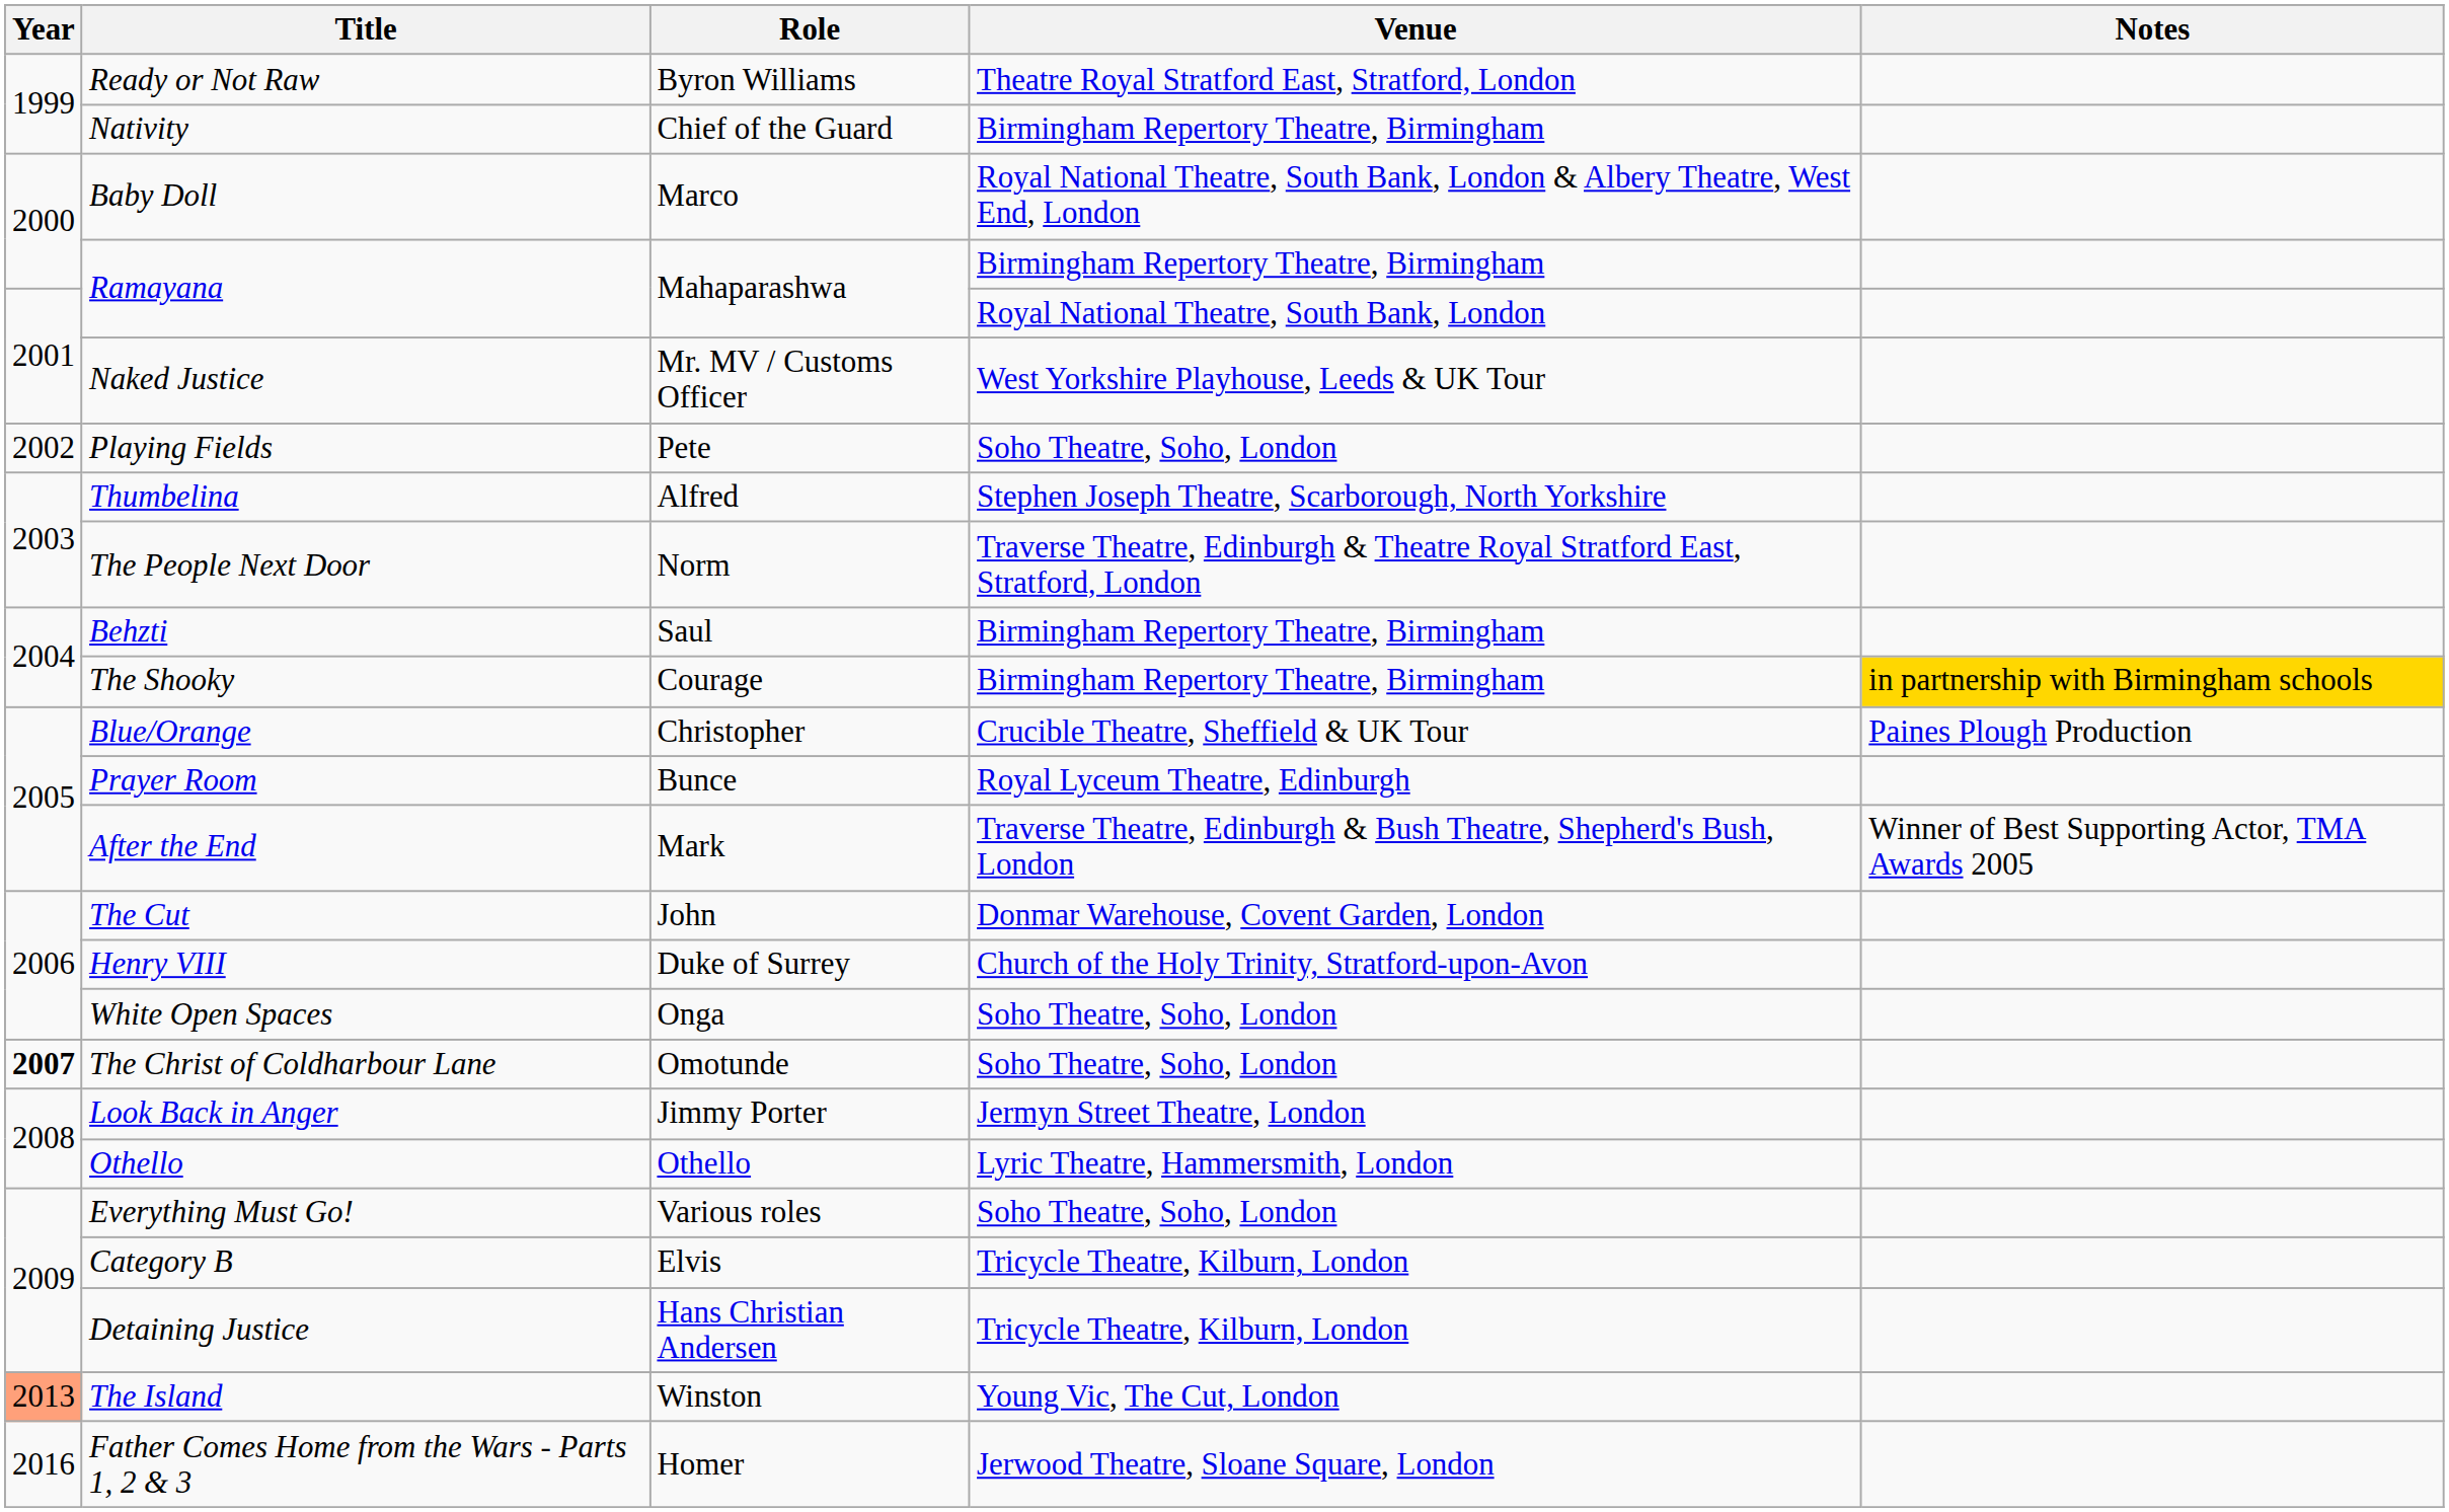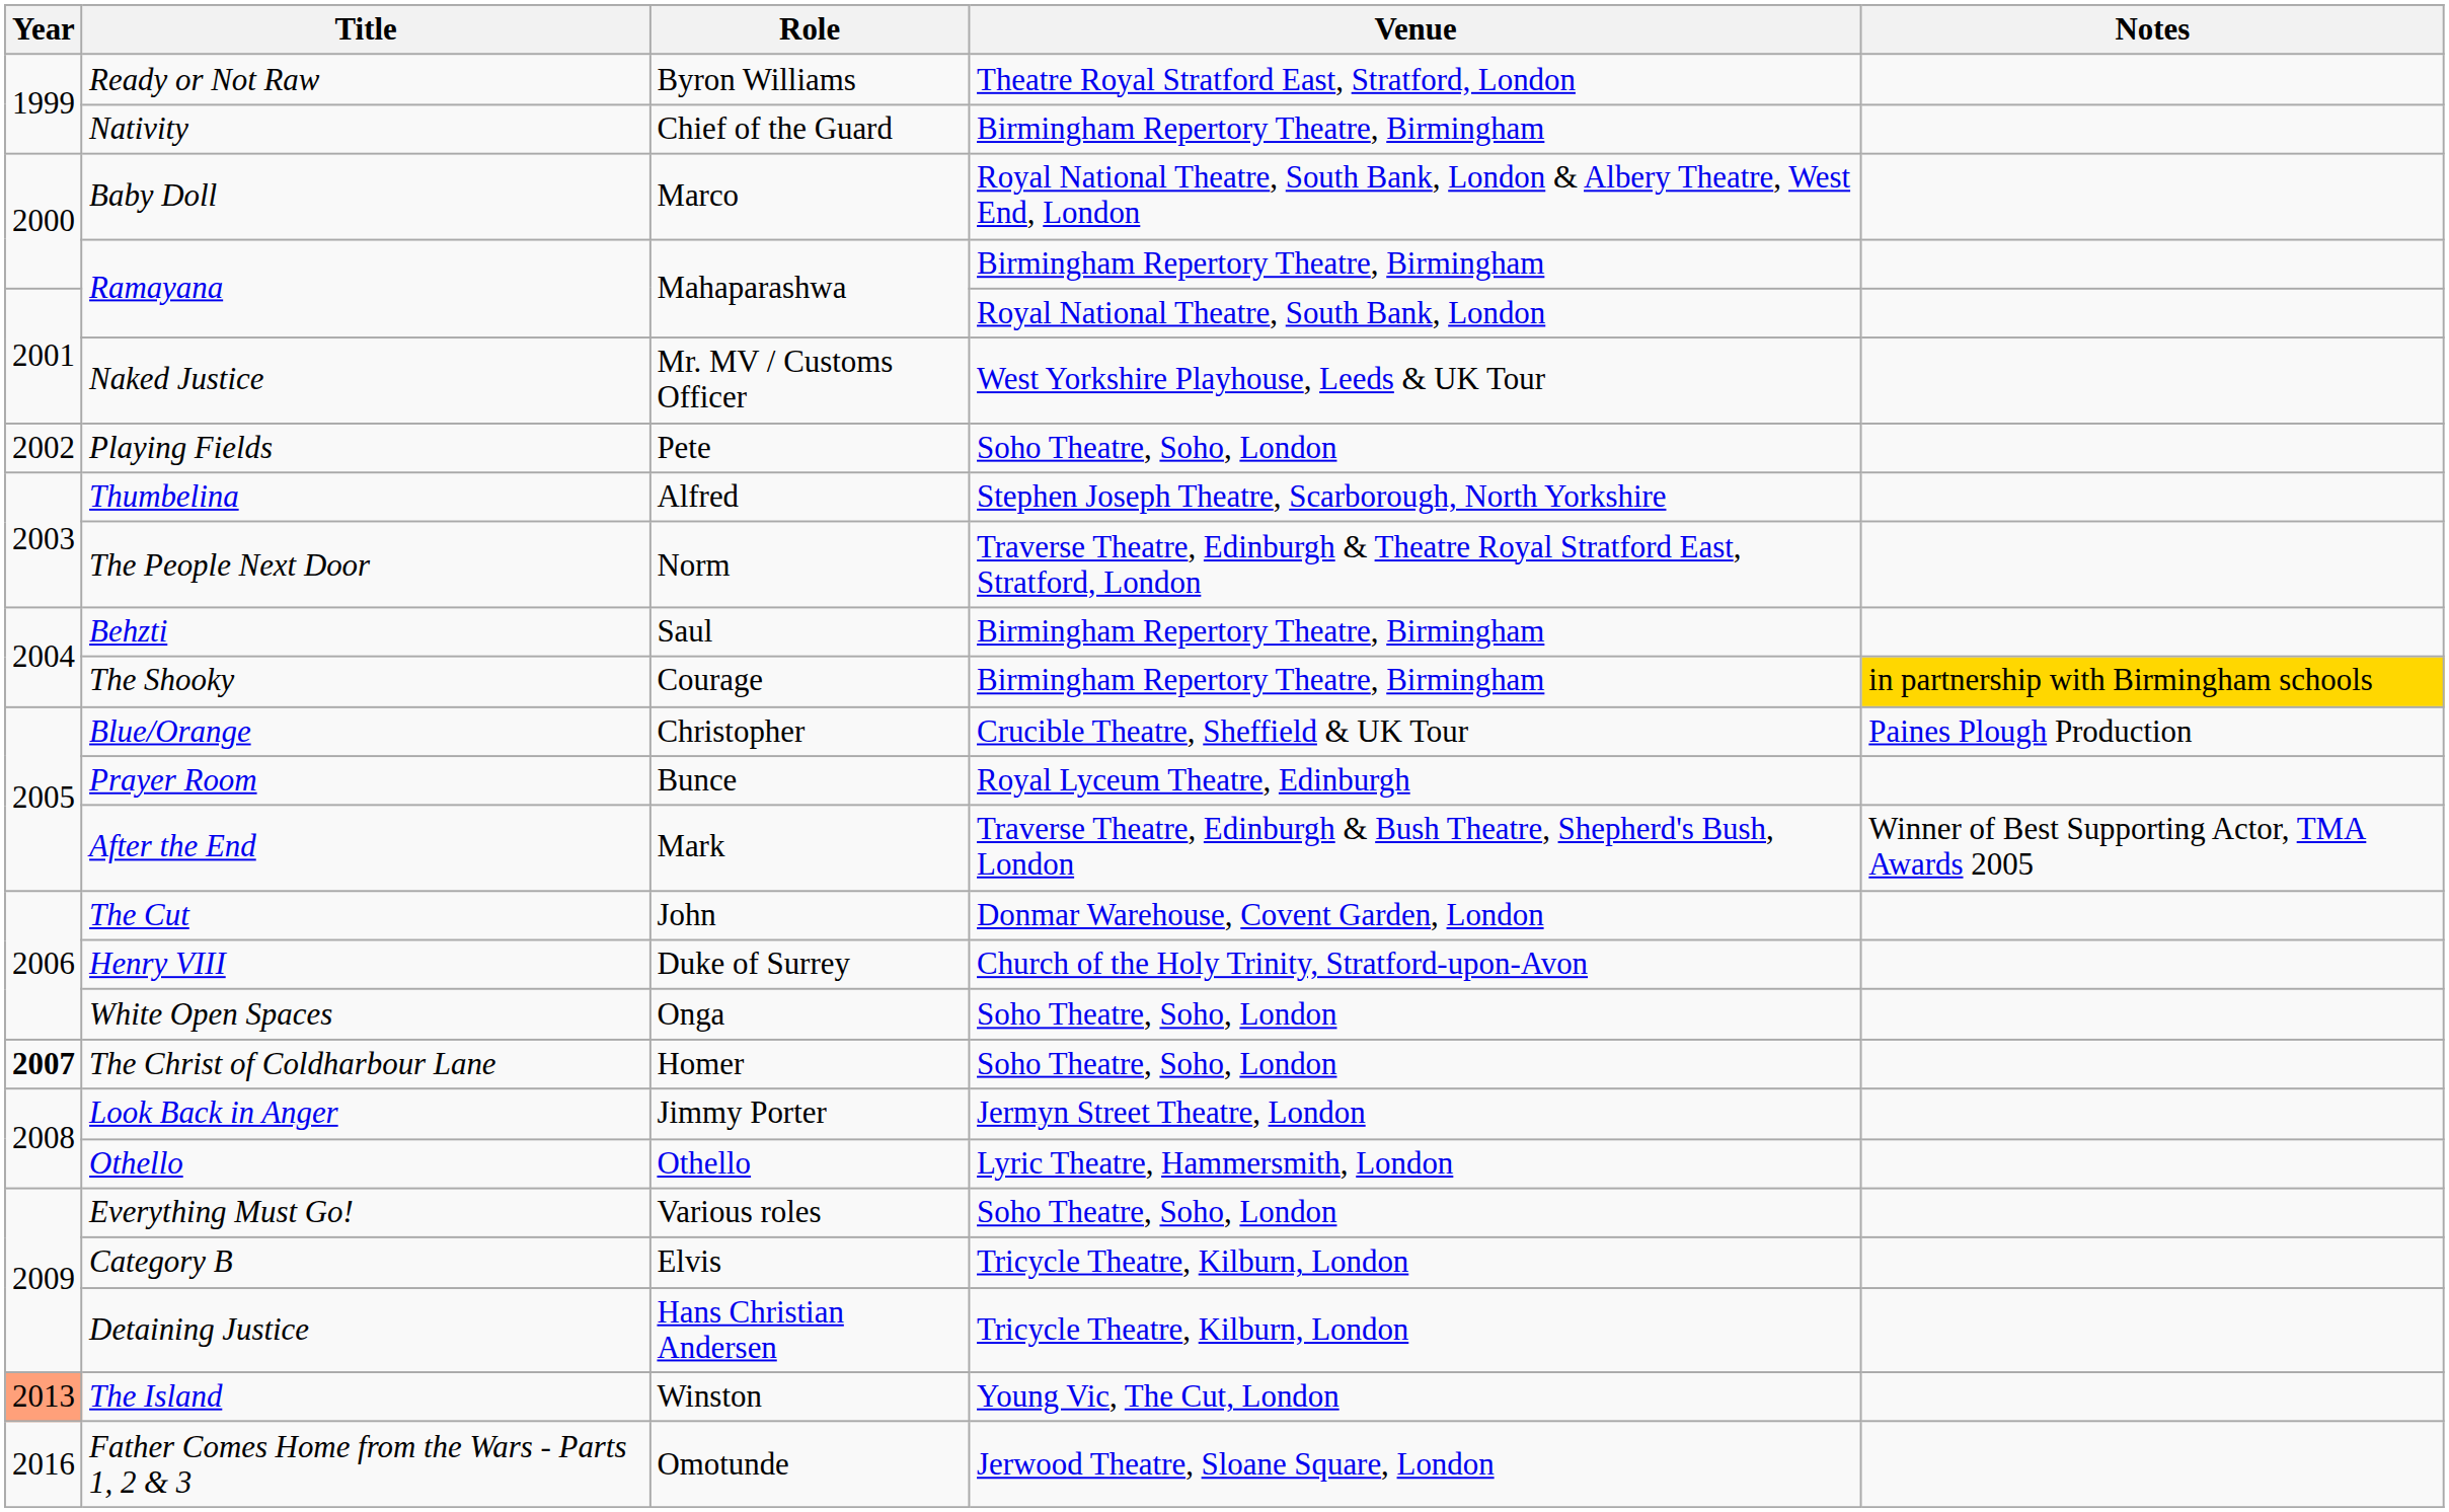The Christ of Coldharbour Lane | Role: Omotunde -> Homer
Father Comes Home from the Wars - Parts 1, 2 & 3 | Role: Homer -> Omotunde
